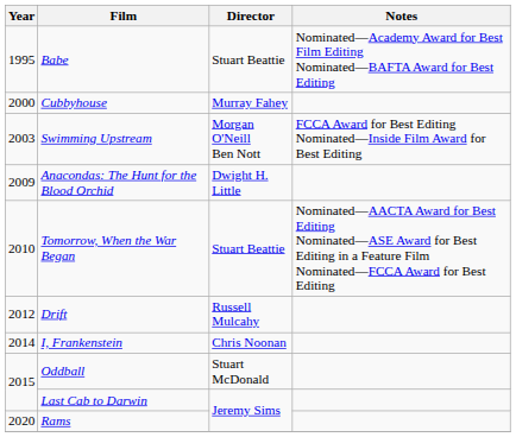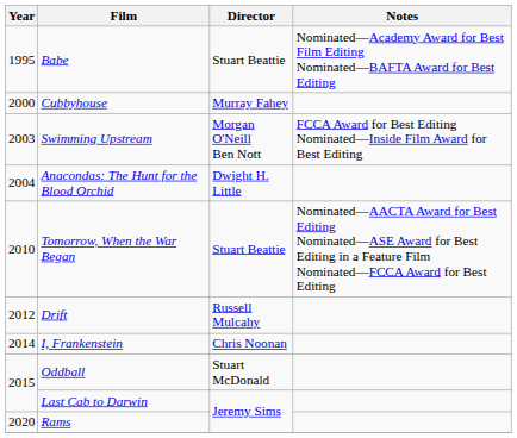Anacondas: The Hunt for the Blood Orchid | Year: 2009 -> 2004
